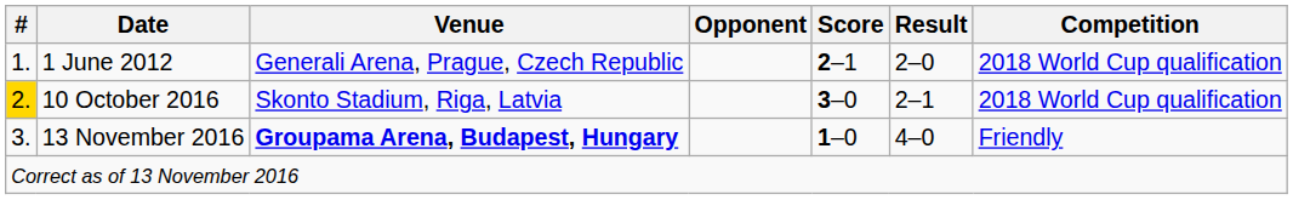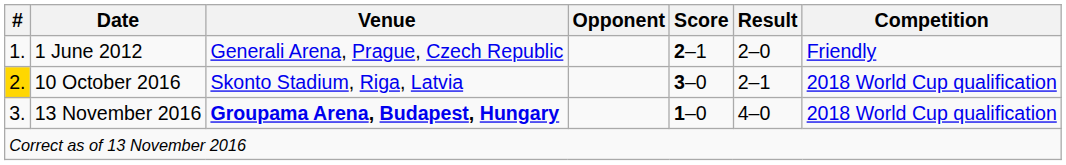1 June 2012 | Competition: 2018 World Cup qualification -> Friendly
13 November 2016 | Competition: Friendly -> 2018 World Cup qualification
